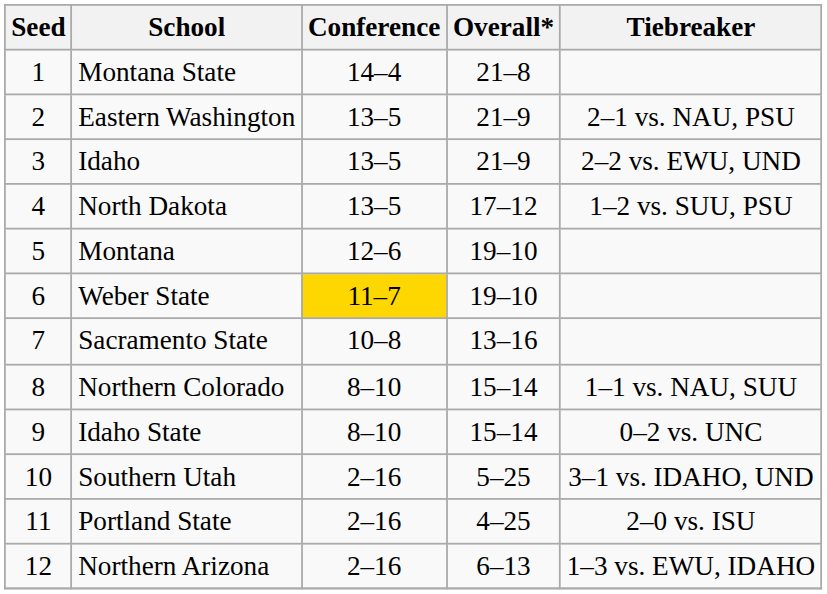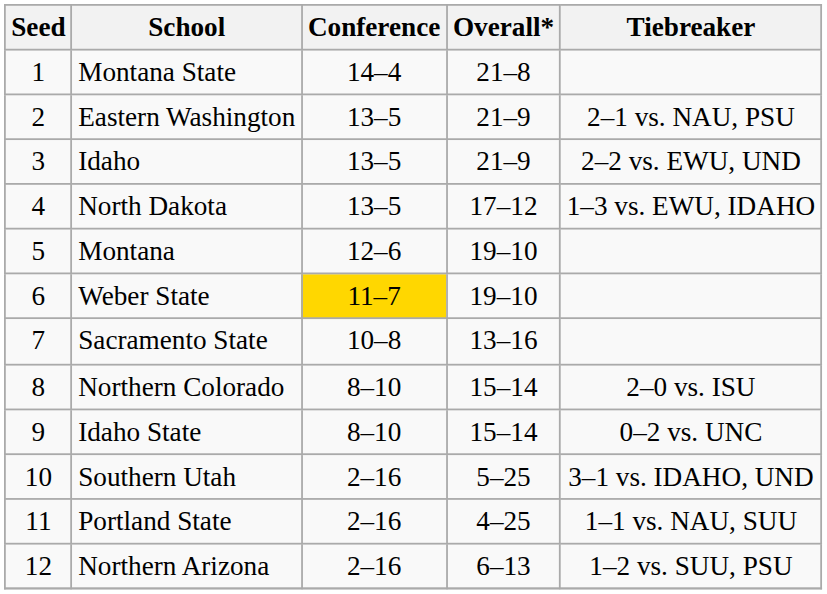North Dakota | Tiebreaker: 1–2 vs. SUU, PSU -> 1–3 vs. EWU, IDAHO
Northern Colorado | Tiebreaker: 1–1 vs. NAU, SUU -> 2–0 vs. ISU
Portland State | Tiebreaker: 2–0 vs. ISU -> 1–1 vs. NAU, SUU
Northern Arizona | Tiebreaker: 1–3 vs. EWU, IDAHO -> 1–2 vs. SUU, PSU
